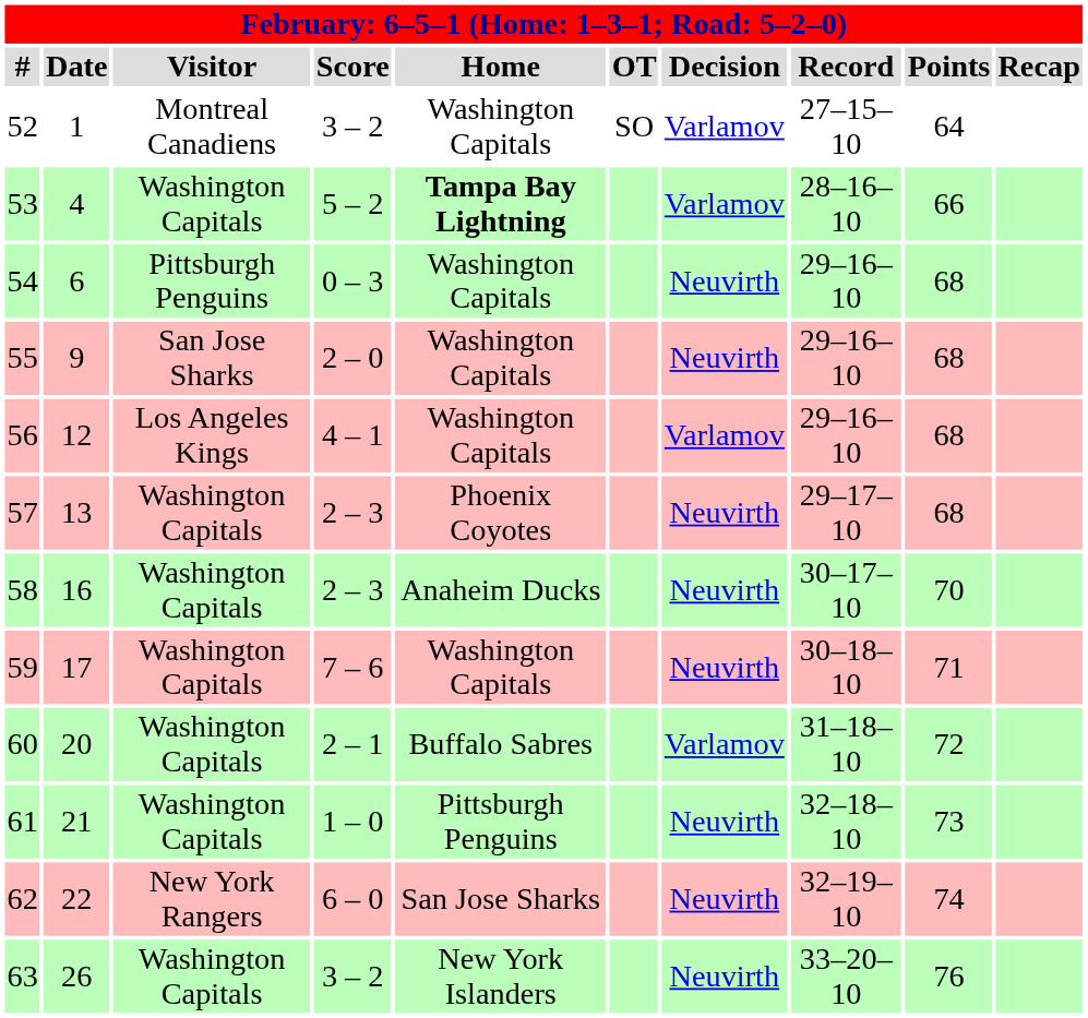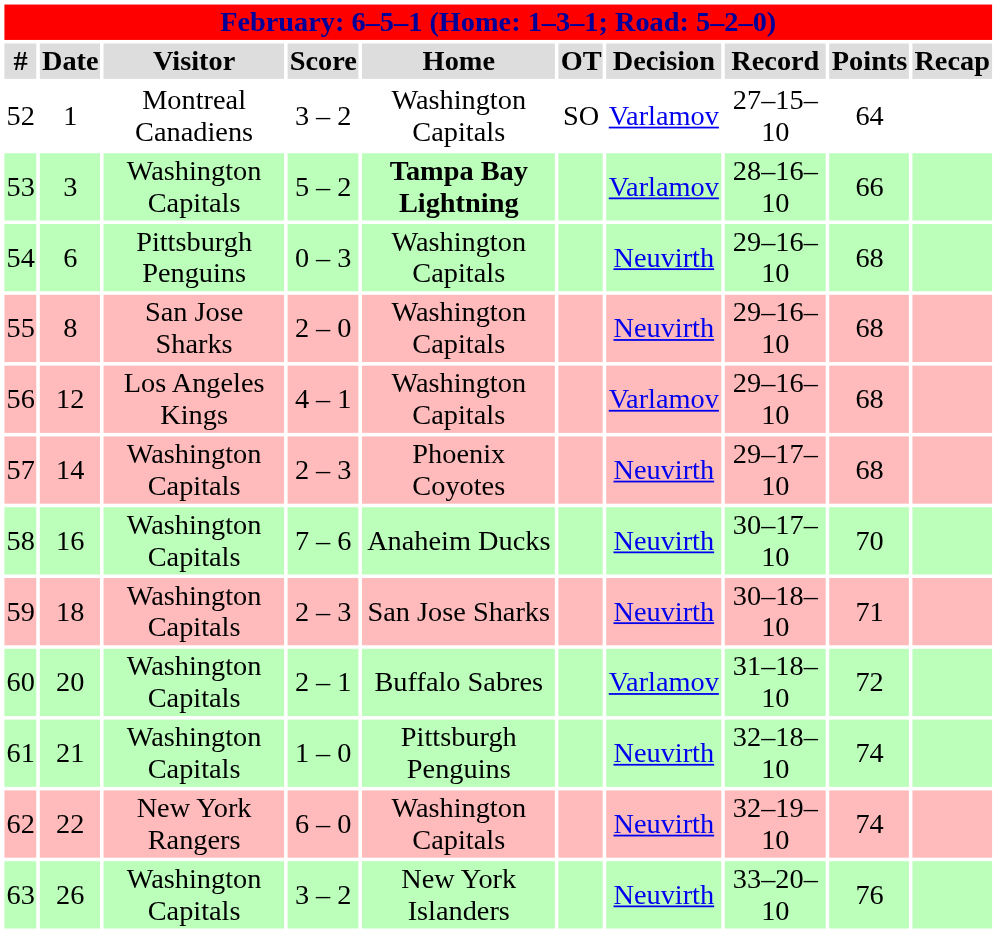53 | Date: 4 -> 3
55 | Date: 9 -> 8
57 | Date: 13 -> 14
58 | Score: 2 – 3 -> 7 – 6
59 | Date: 17 -> 18
59 | Score: 7 – 6 -> 2 – 3
59 | Home: Washington Capitals -> San Jose Sharks
61 | Points: 73 -> 74
62 | Home: San Jose Sharks -> Washington Capitals
